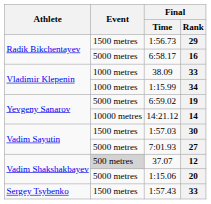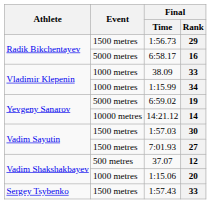27 | Event: 5000 metres -> 1500 metres
12 | Event: lightgrey background -> no background
20 | Event: 5000 metres -> 1000 metres
